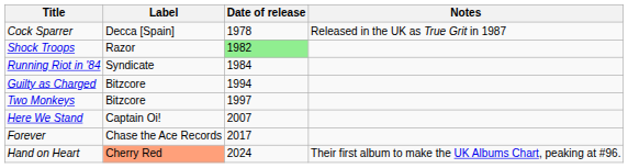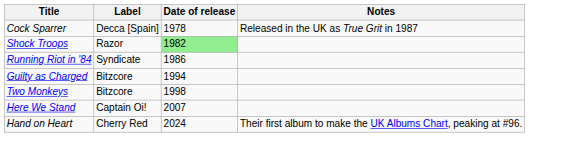Running Riot in '84 | Date of release: 1984 -> 1986
Two Monkeys | Date of release: 1997 -> 1998
- row: Forever | Chase the Ace Records | 2017
Hand on Heart | Label: lightsalmon background -> no background
